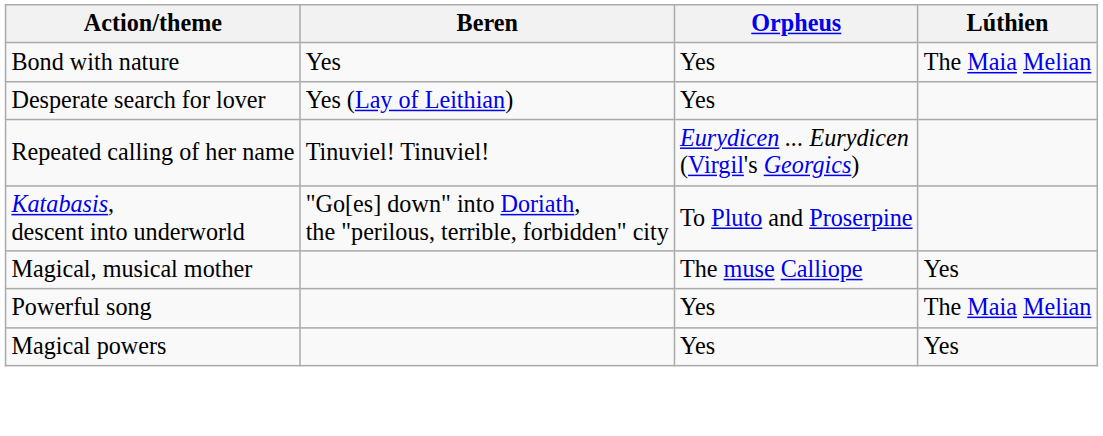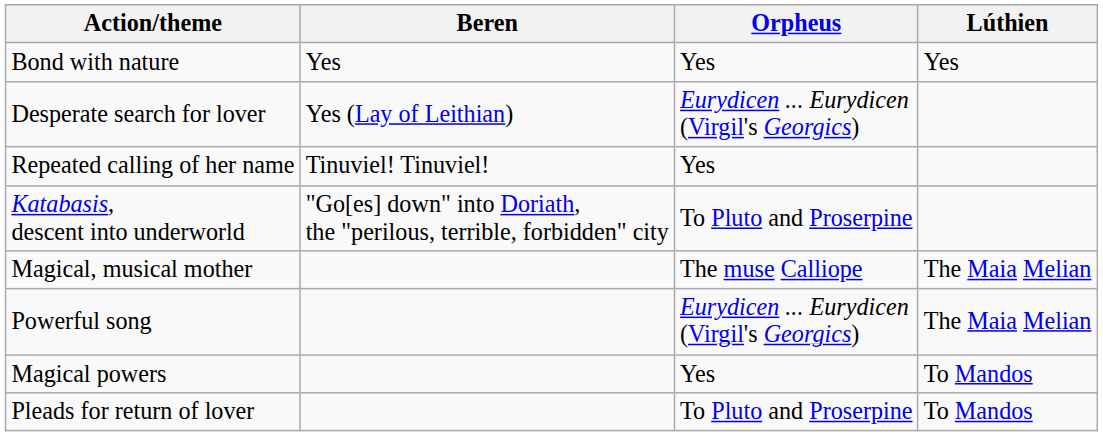Bond with nature | Lúthien: The Maia Melian -> Yes
Desperate search for lover | Orpheus: Yes -> Eurydicen ... Eurydicen (Virgil's Georgics)
Repeated calling of her name | Orpheus: Eurydicen ... Eurydicen (Virgil's Georgics) -> Yes
Magical, musical mother | Lúthien: Yes -> The Maia Melian
Powerful song | Orpheus: Yes -> Eurydicen ... Eurydicen (Virgil's Georgics)
Magical powers | Lúthien: Yes -> To Mandos
+ row: Pleads for return of lover | To Pluto and Proserpine | To Mandos
